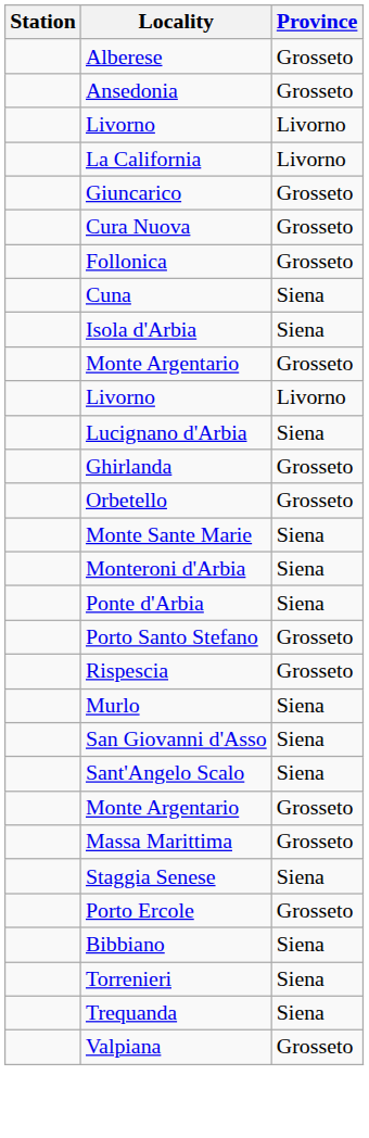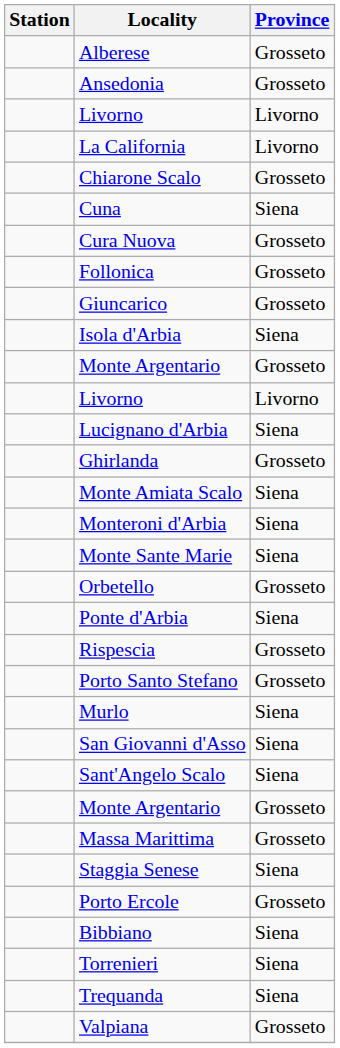+ row: Chiarone Scalo | Grosseto
rows swapped: Cuna <-> Giuncarico
+ row: Monte Amiata Scalo | Siena
rows swapped: Monteroni d'Arbia <-> Orbetello
rows swapped: Porto Santo Stefano <-> Rispescia
